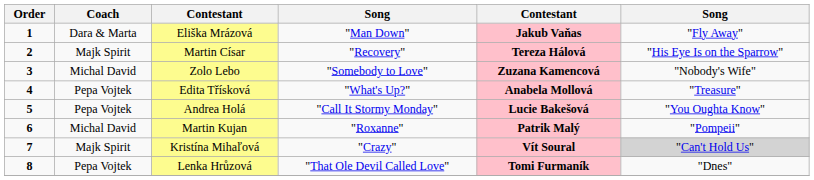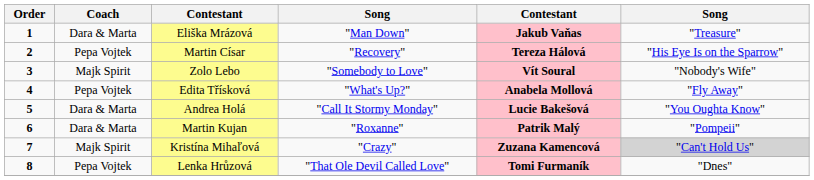Eliška Mrázová | column 6: "Fly Away" -> "Treasure"
Martin Císar | Coach: Majk Spirit -> Pepa Vojtek
Zolo Lebo | Coach: Michal David -> Majk Spirit
Zolo Lebo | column 5: Zuzana Kamencová -> Vít Soural
Edita Třísková | column 6: "Treasure" -> "Fly Away"
Andrea Holá | Coach: Pepa Vojtek -> Dara & Marta
Martin Kujan | Coach: Michal David -> Dara & Marta
Kristína Mihaľová | column 5: Vít Soural -> Zuzana Kamencová
